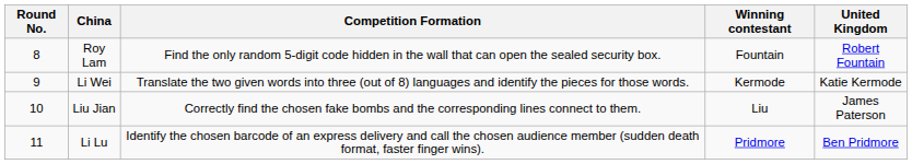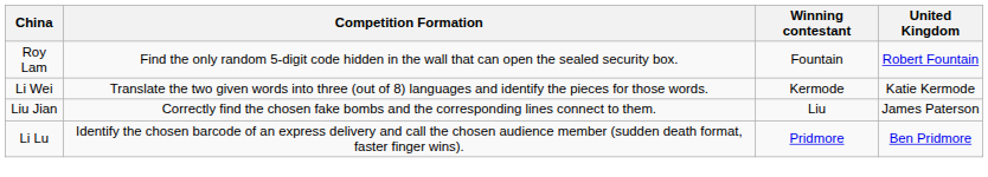- column: Round No. | 8 | 9 | 10 | 11
